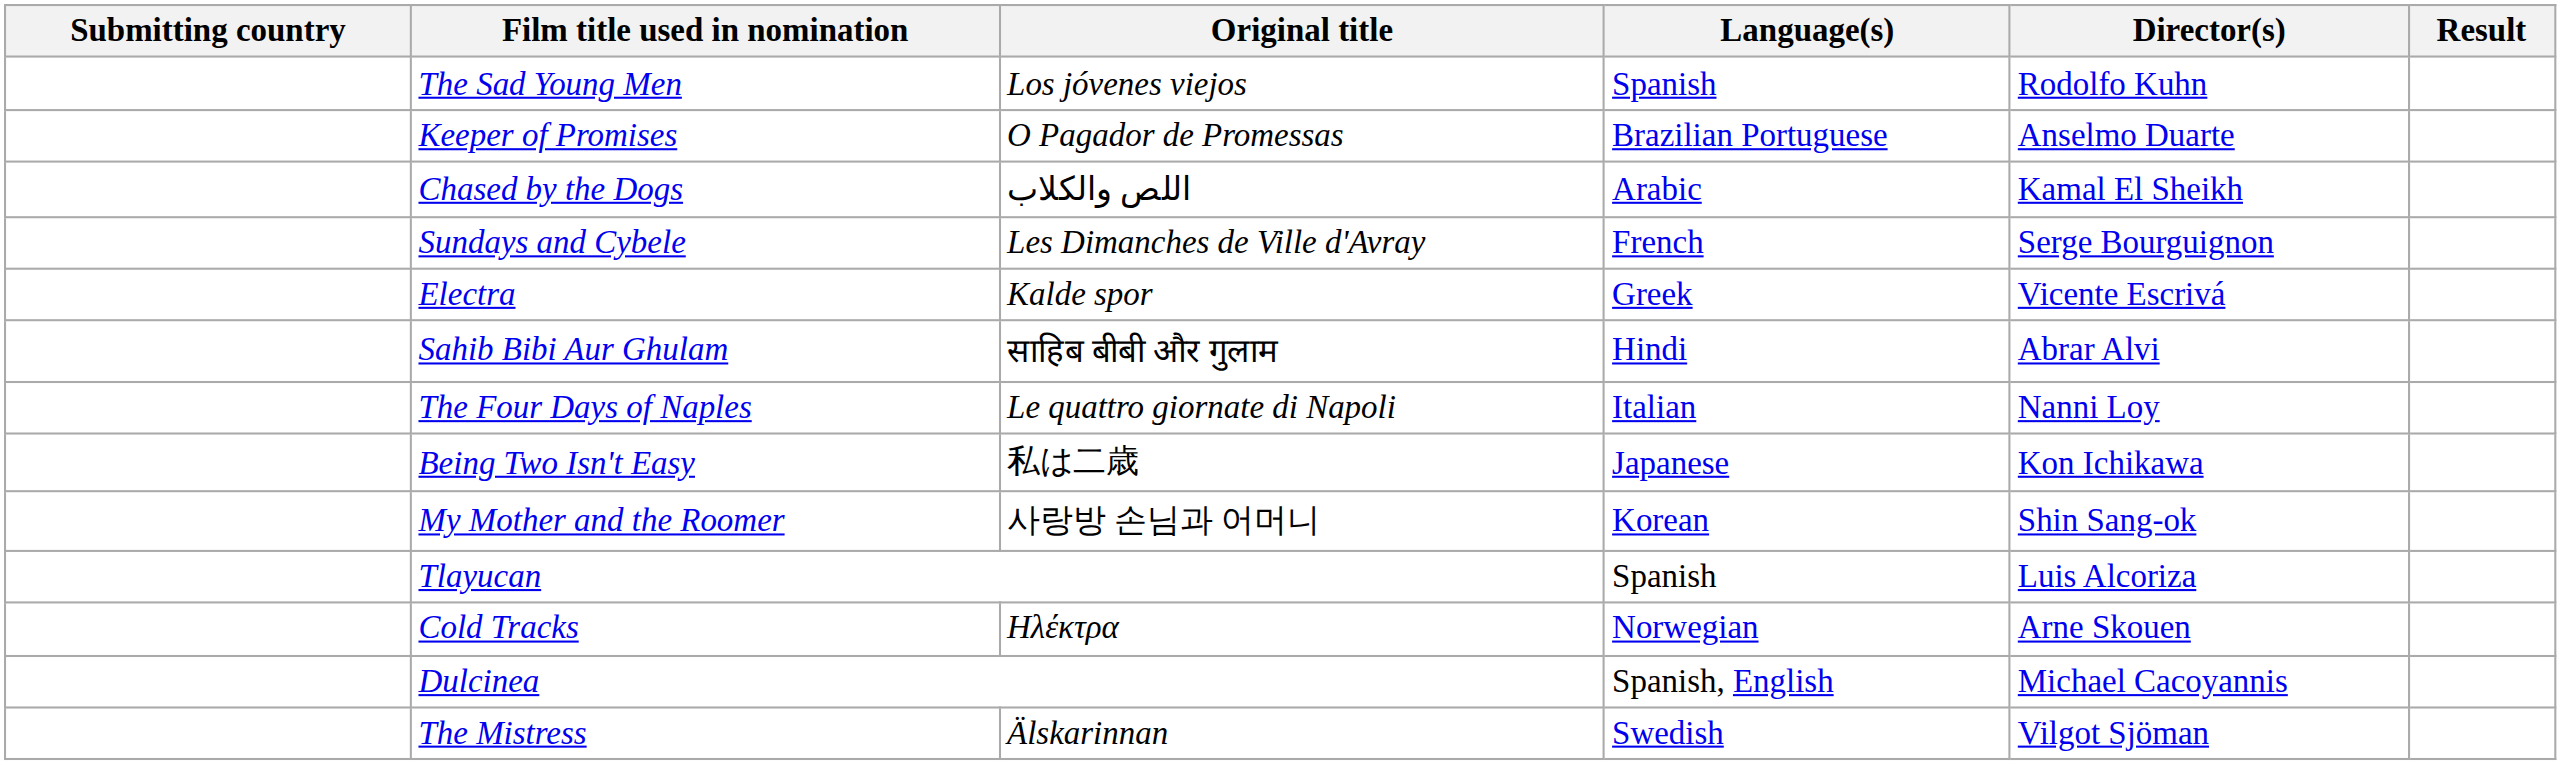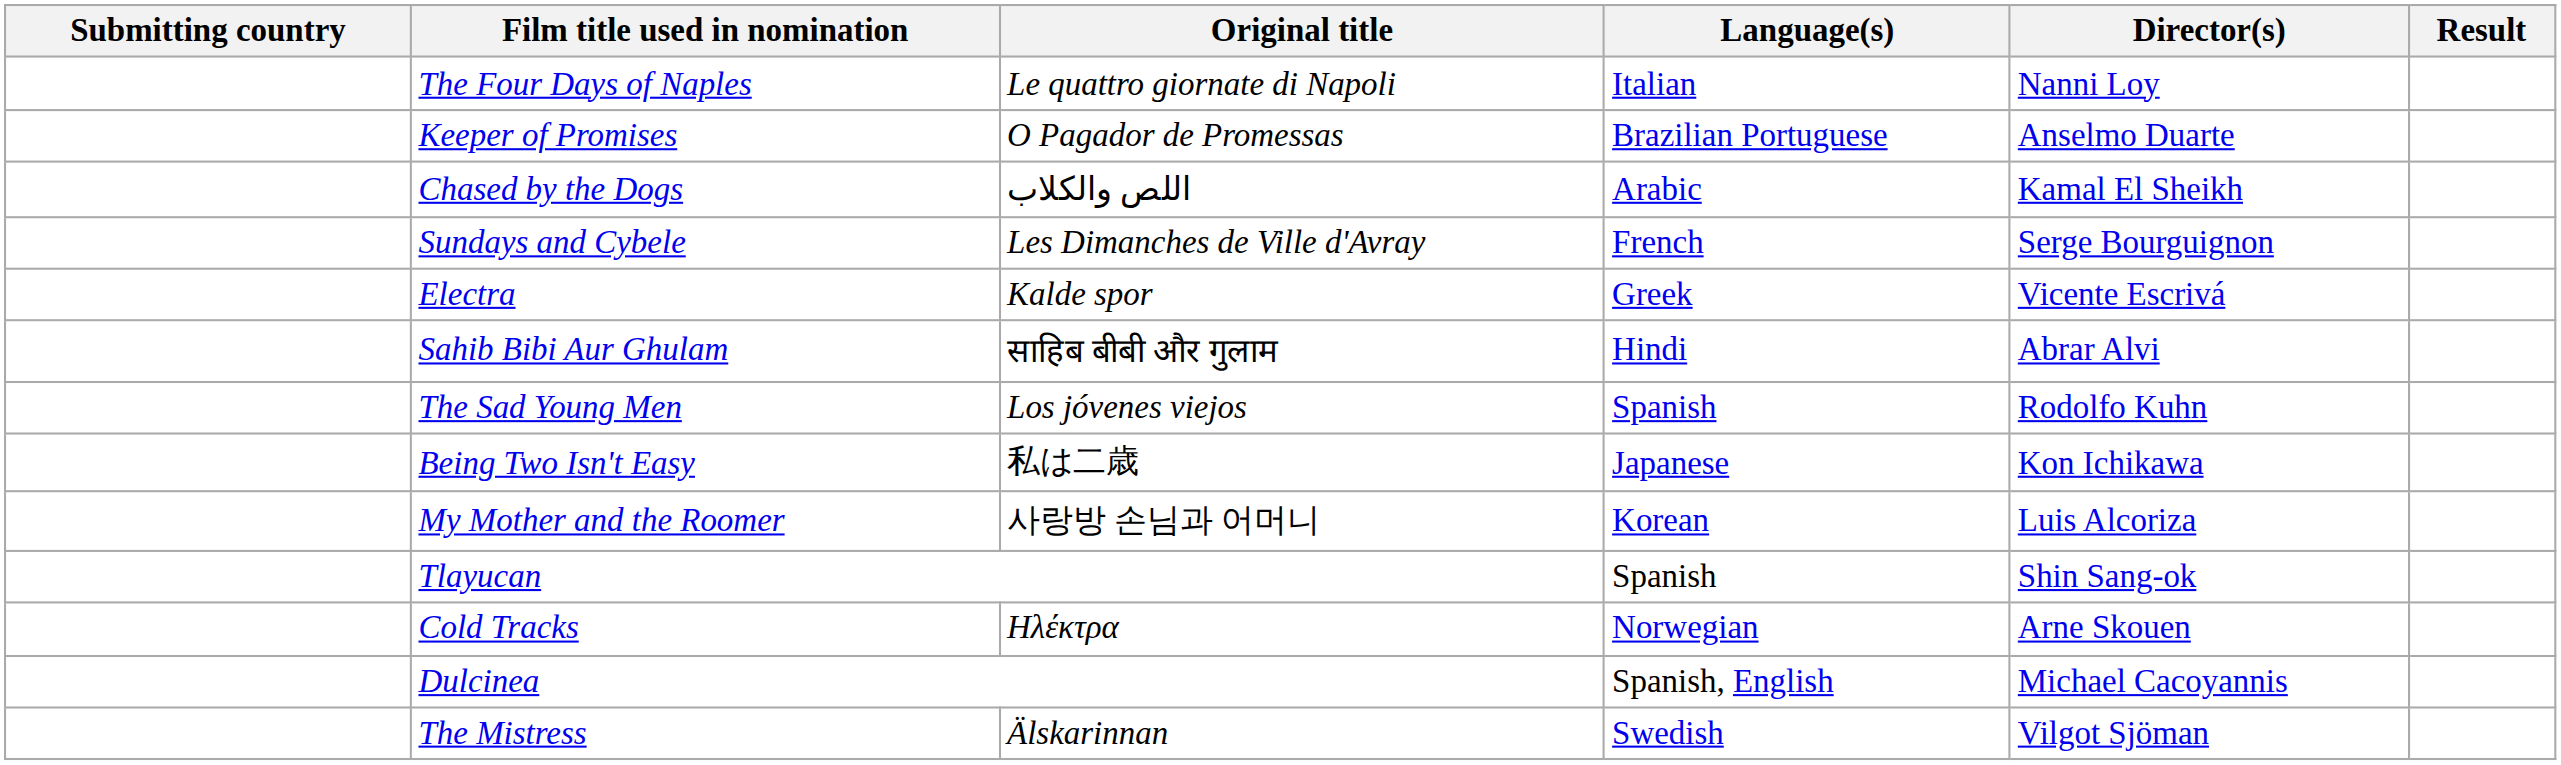rows swapped: The Sad Young Men <-> The Four Days of Naples
My Mother and the Roomer | Director(s): Shin Sang-ok -> Luis Alcoriza
Tlayucan | Director(s): Luis Alcoriza -> Shin Sang-ok
